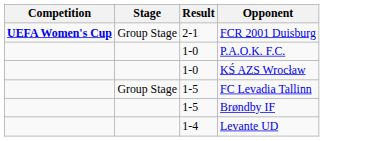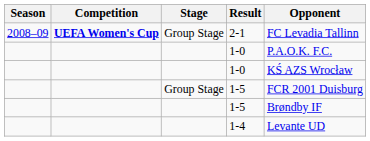+ column: Season | 2008–09
2-1 | Opponent: FCR 2001 Duisburg -> FC Levadia Tallinn
Group Stage / 1-5 | Opponent: FC Levadia Tallinn -> FCR 2001 Duisburg
